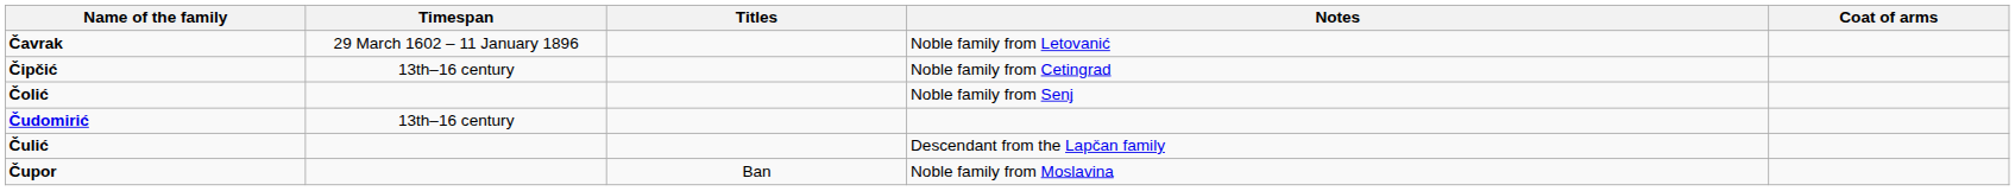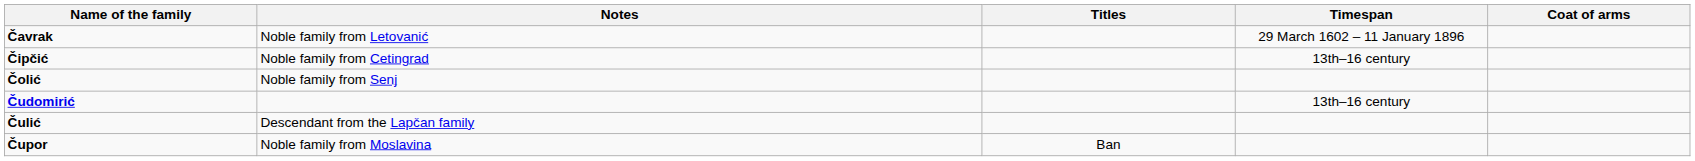columns swapped: Timespan <-> Notes
